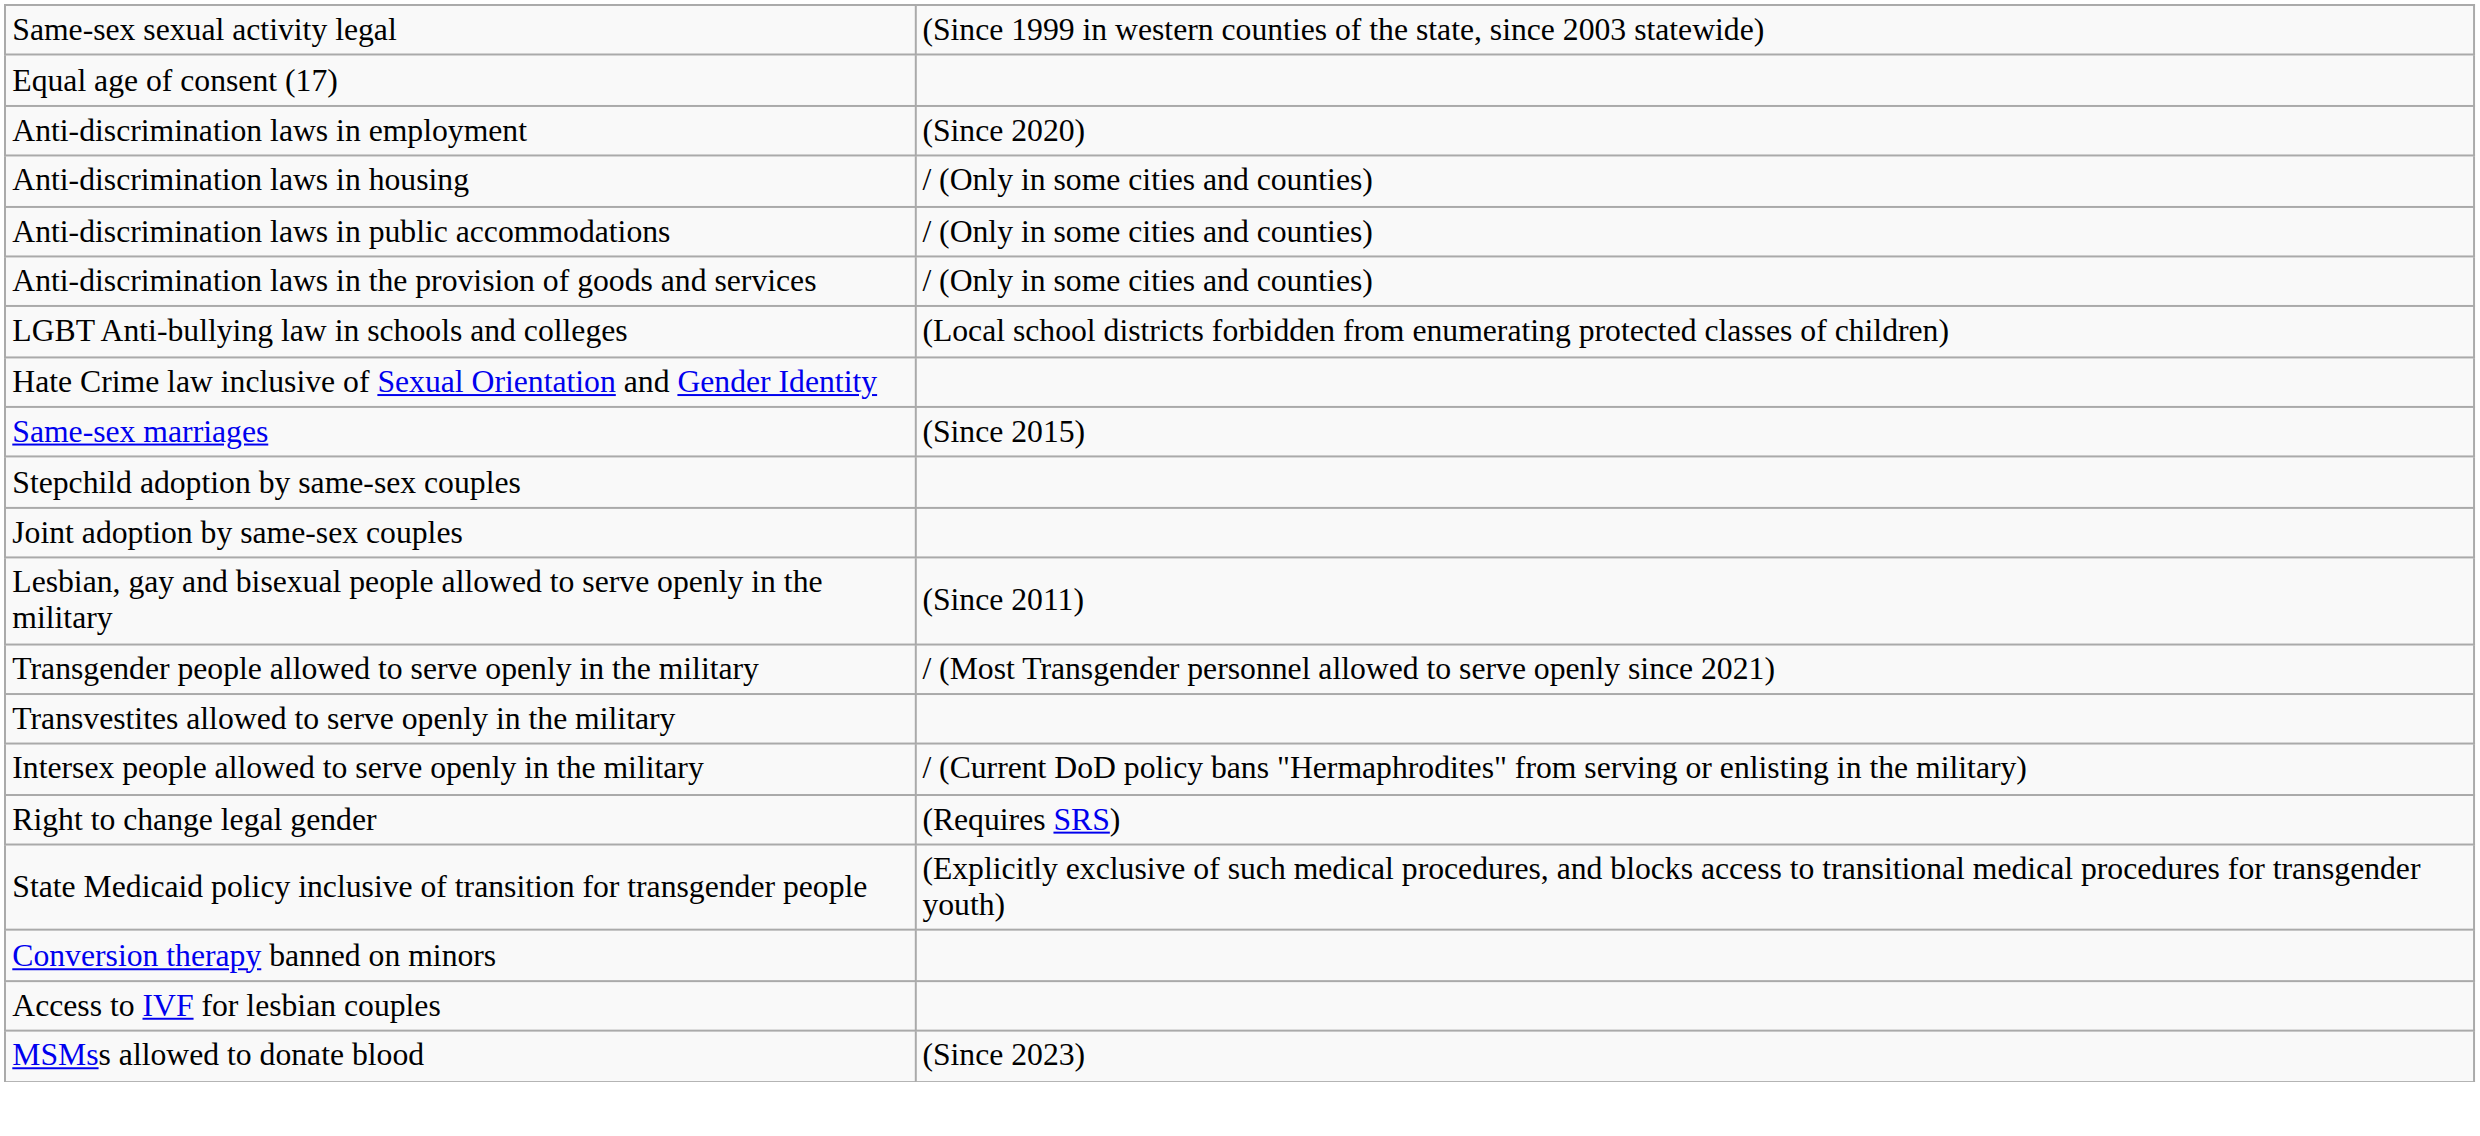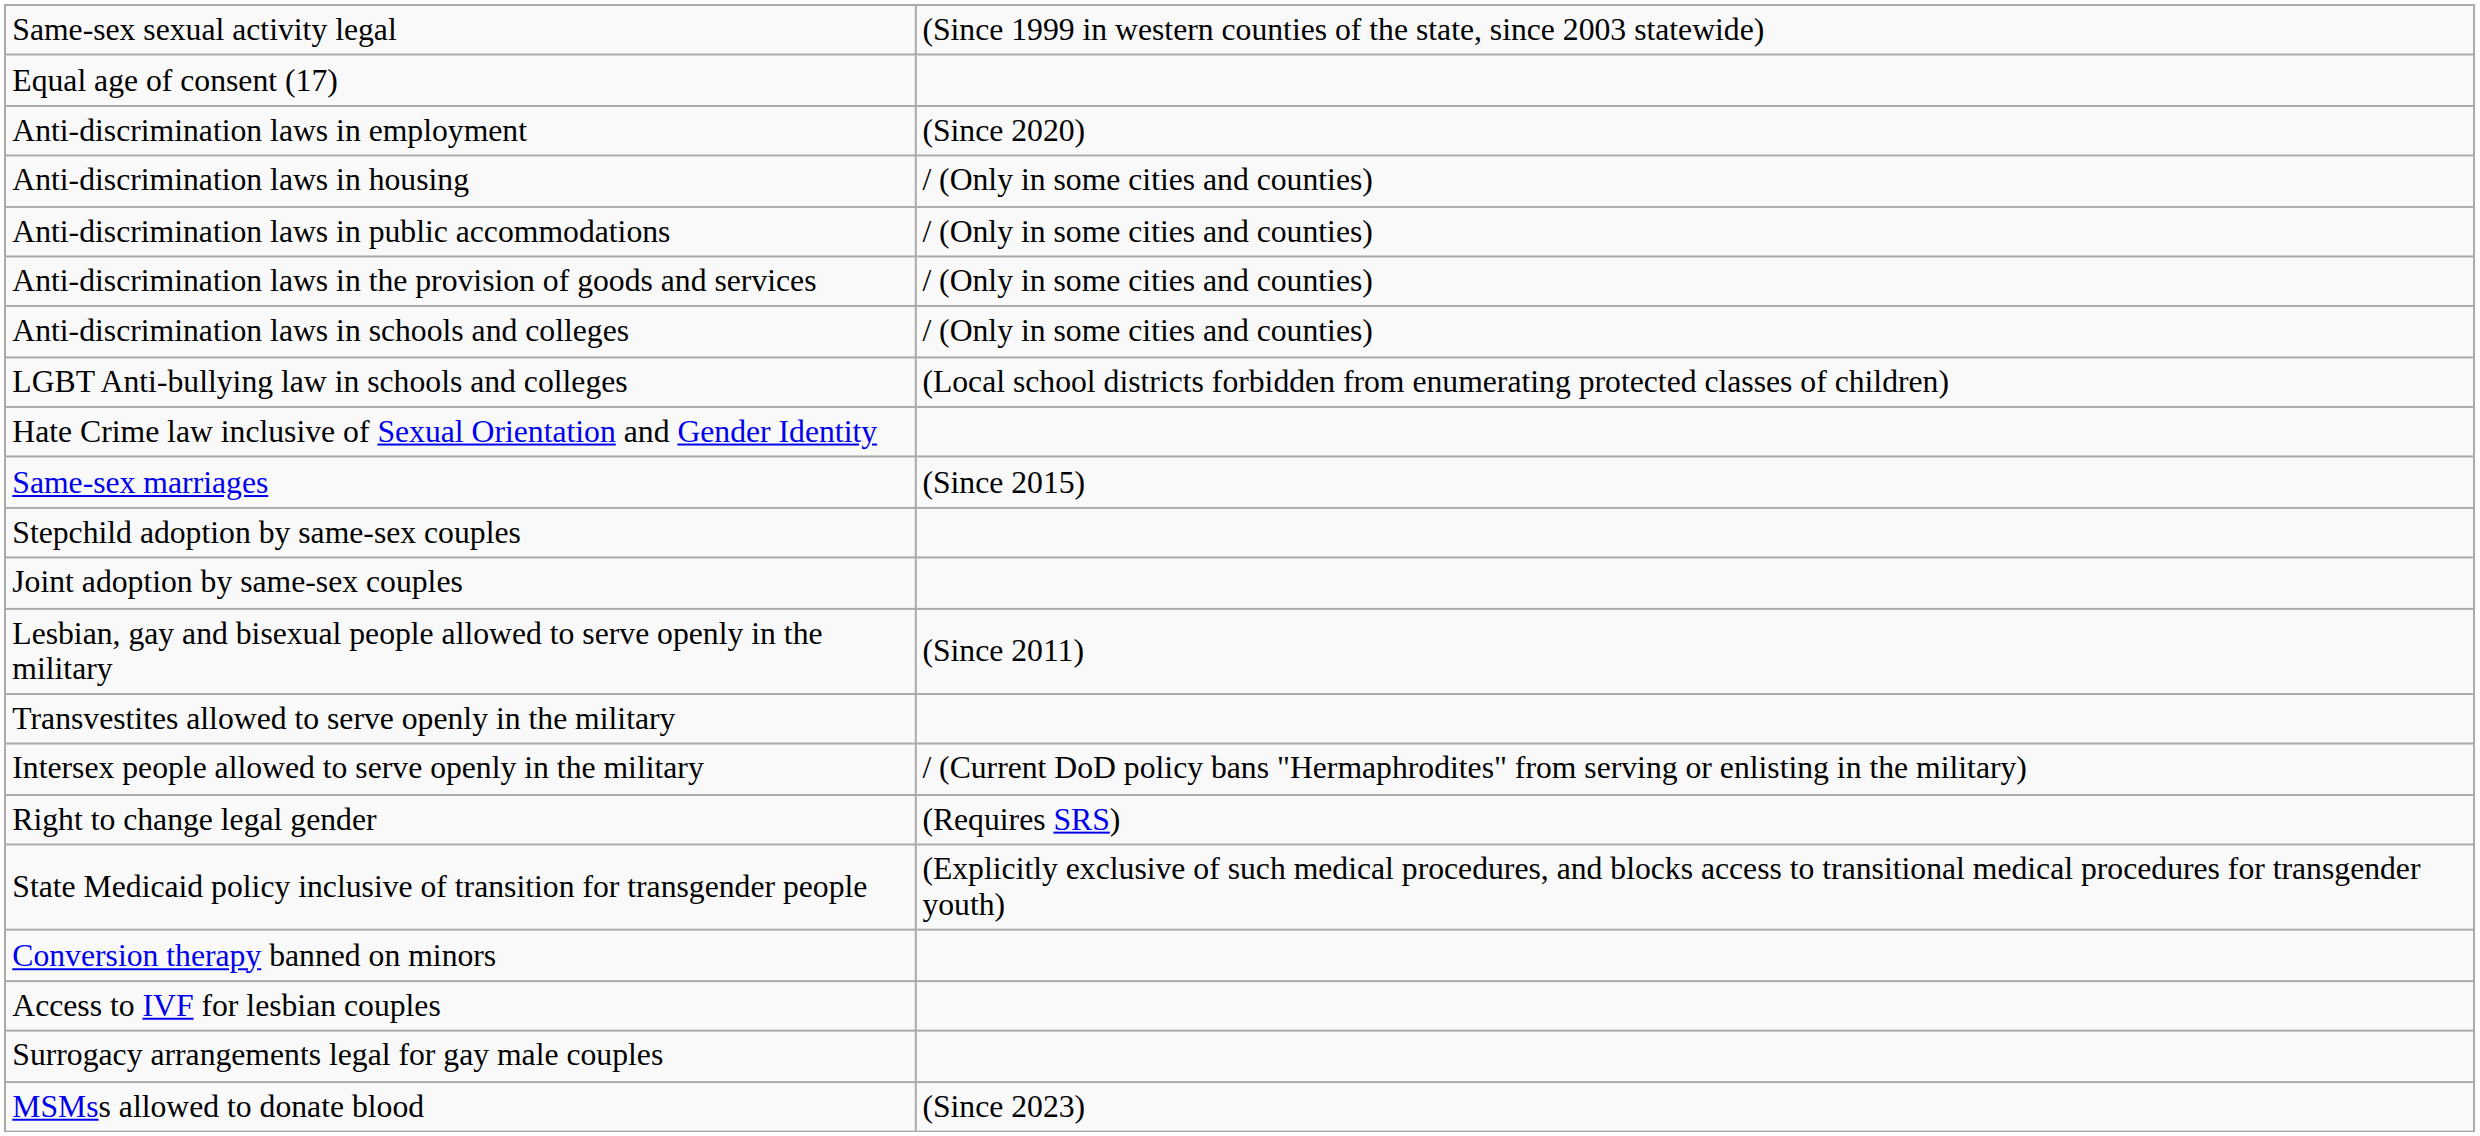+ row: Anti-discrimination laws in schools and colleges | / (Only in some cities and counties)
- row: Transgender people allowed to serve openly in the military | / (Most Transgender personnel allowed to serve openly since 2021)
+ row: Surrogacy arrangements legal for gay male couples
